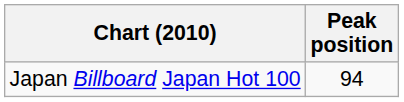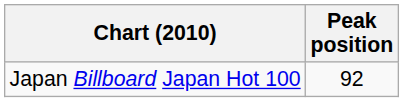Japan Billboard Japan Hot 100 | Peak position: 94 -> 92
